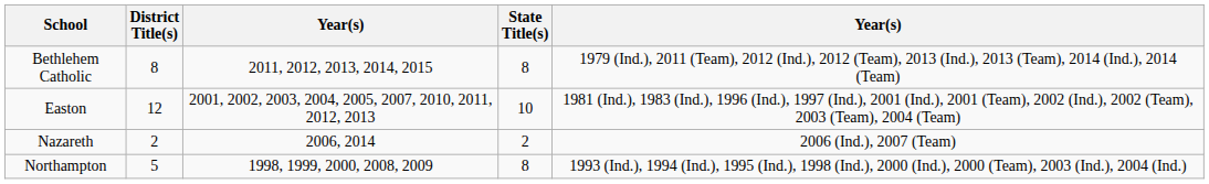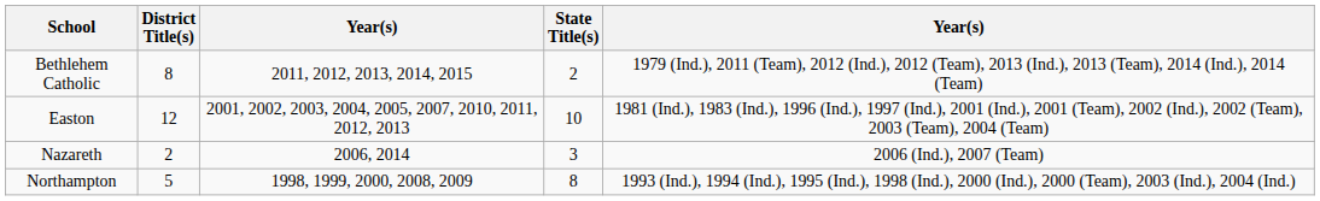Bethlehem Catholic | State Title(s): 8 -> 2
Nazareth | State Title(s): 2 -> 3
